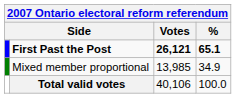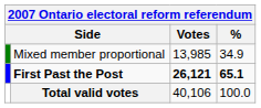rows swapped: First Past the Post <-> Mixed member proportional
